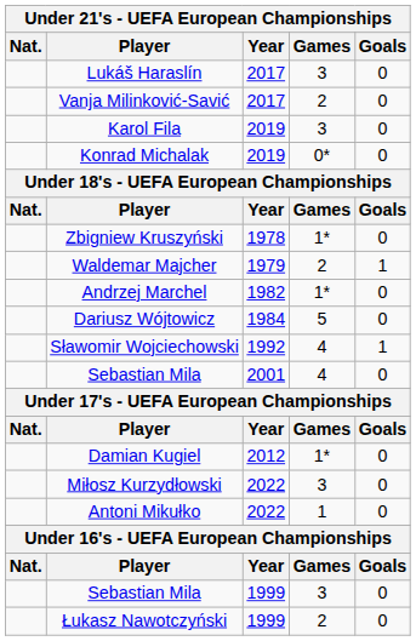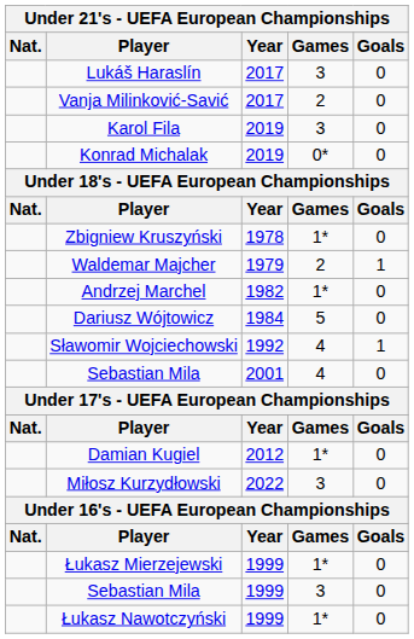- row: Antoni Mikułko | 2022 | 1 | 0
+ row: Łukasz Mierzejewski | 1999 | 1* | 0
Łukasz Nawotczyński | Games: 2 -> 1*
